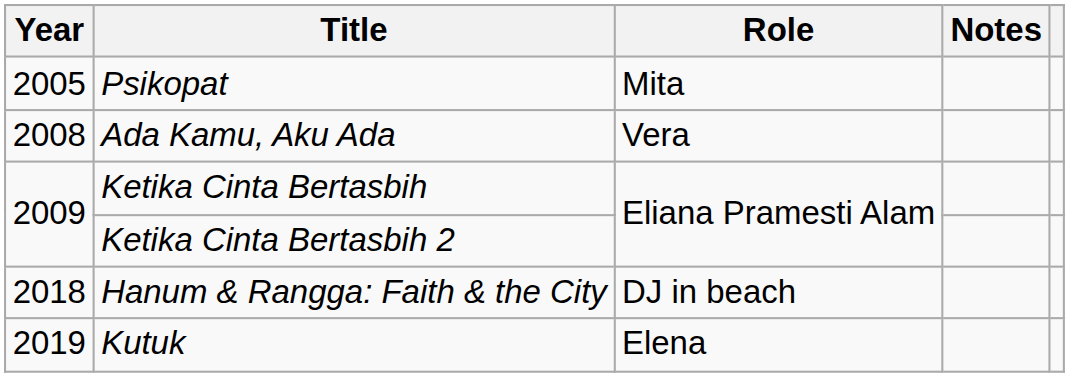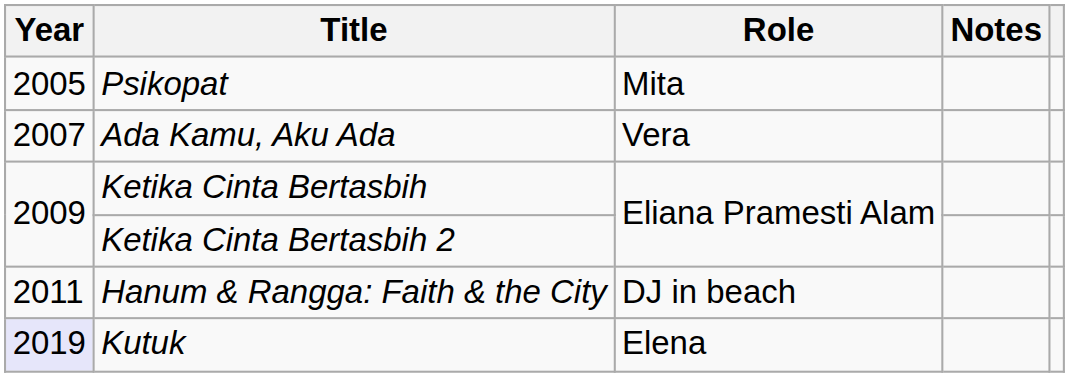Ada Kamu, Aku Ada | Year: 2008 -> 2007
Hanum & Rangga: Faith & the City | Year: 2018 -> 2011
Kutuk | Year: no background -> lavender background
